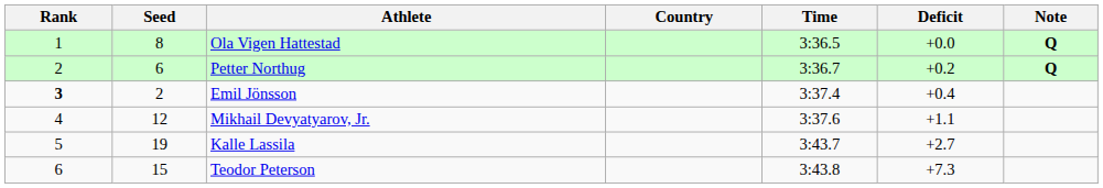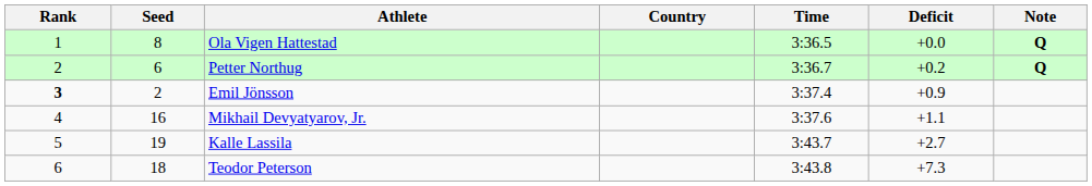Emil Jönsson | Deficit: +0.4 -> +0.9
Mikhail Devyatyarov, Jr. | Seed: 12 -> 16
Teodor Peterson | Seed: 15 -> 18
